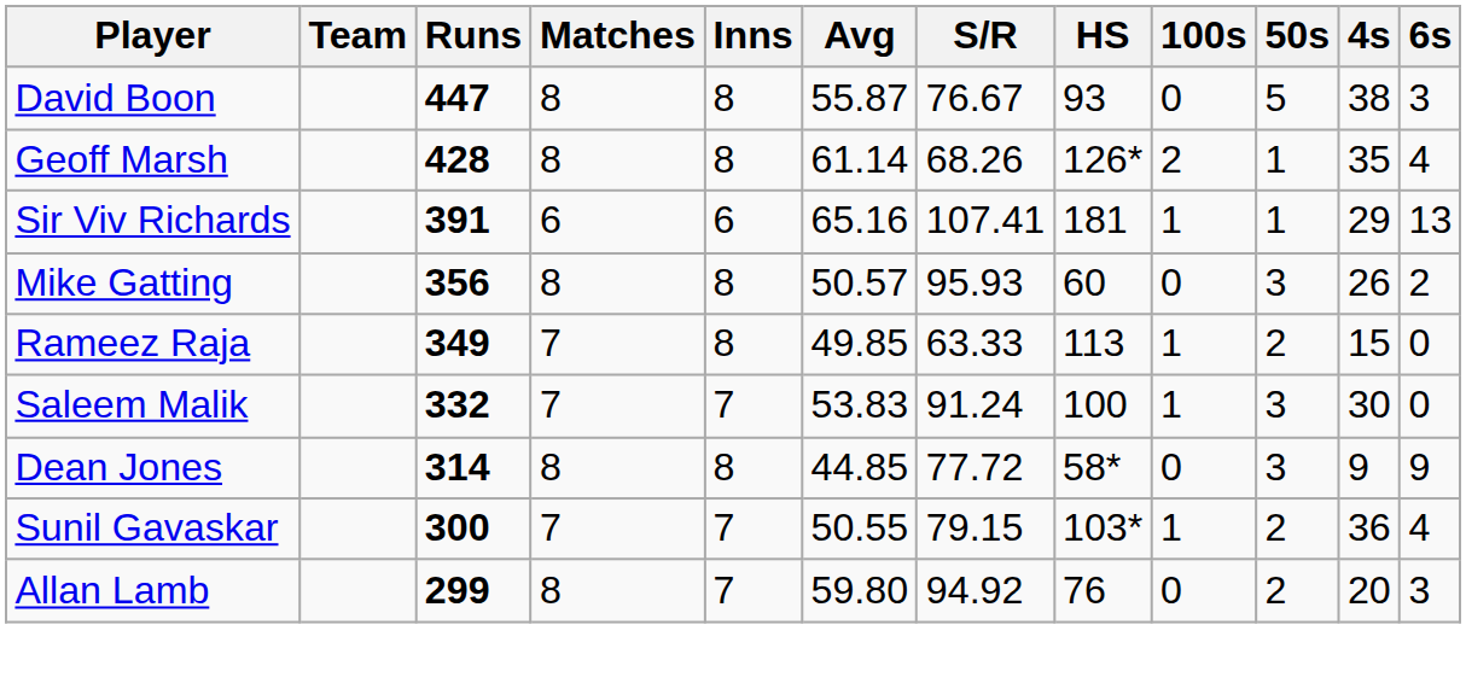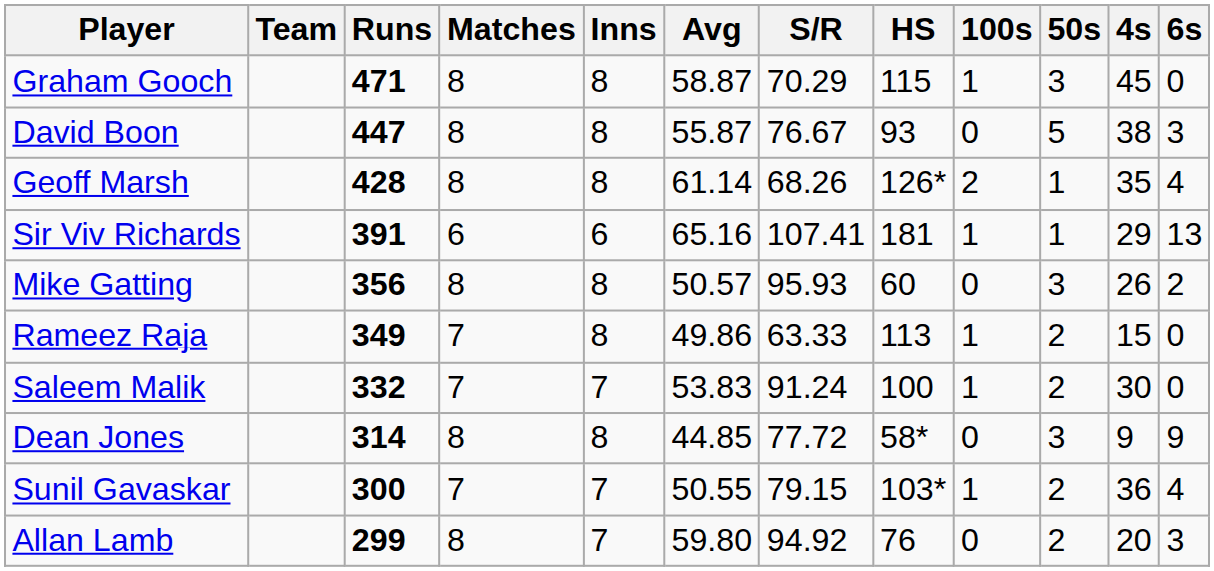+ row: Graham Gooch | 471 | 8 | 8 | 58.87 | 70.29 | 115 | 1 | 3 | 45 | 0
Rameez Raja | Avg: 49.85 -> 49.86
Saleem Malik | 50s: 3 -> 2
